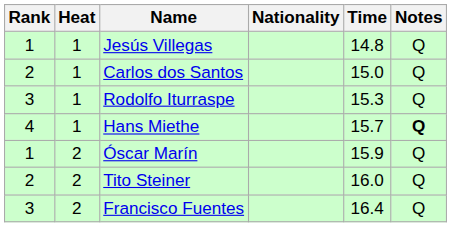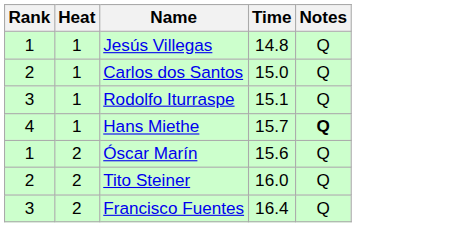- column: Nationality
Rodolfo Iturraspe | Time: 15.3 -> 15.1
Óscar Marín | Time: 15.9 -> 15.6
